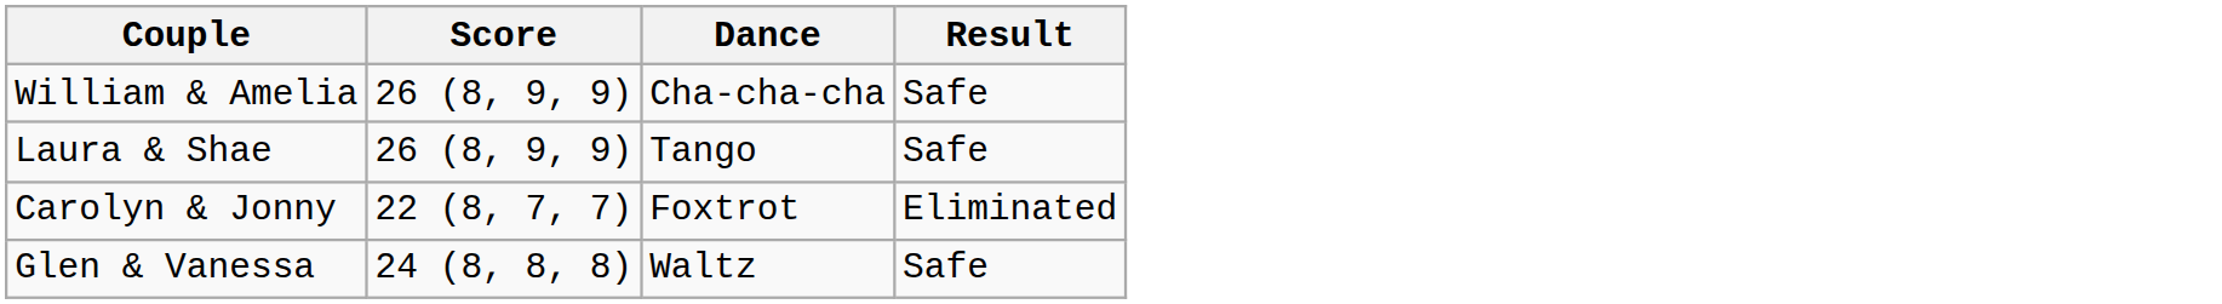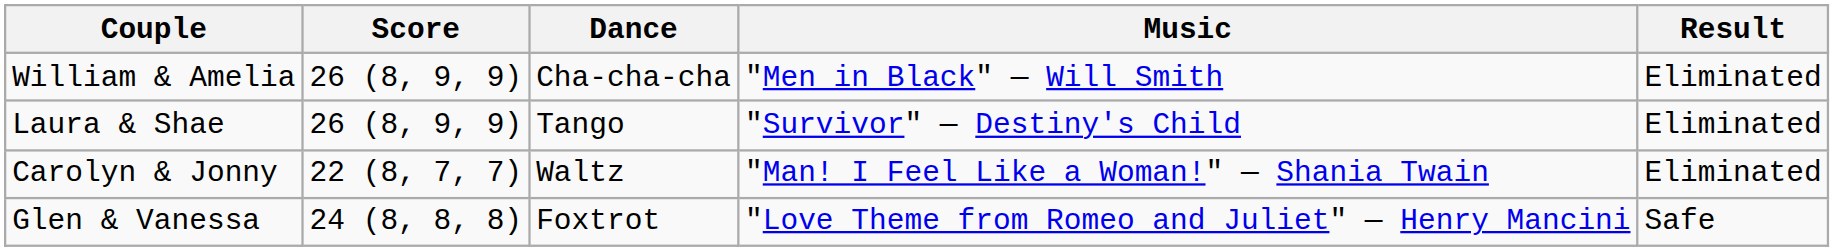+ column: Music | "Men in Black" — Will Smith | "Survivor" — Destiny's Child | "Man! I Feel Like a Woman!" — Shania Twain | "Love Theme from Romeo and Juliet" — Henry Mancini
William & Amelia | Result: Safe -> Eliminated
Laura & Shae | Result: Safe -> Eliminated
Carolyn & Jonny | Dance: Foxtrot -> Waltz
Glen & Vanessa | Dance: Waltz -> Foxtrot
